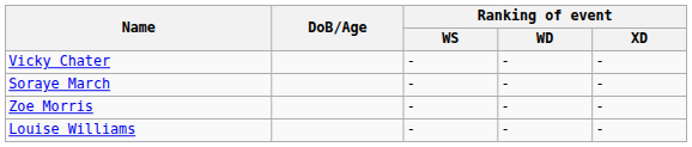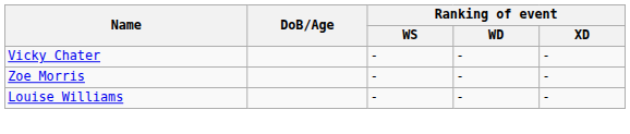- row: Soraye March | - | - | -
